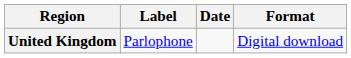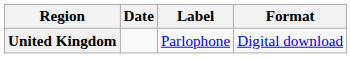columns swapped: Date <-> Label
